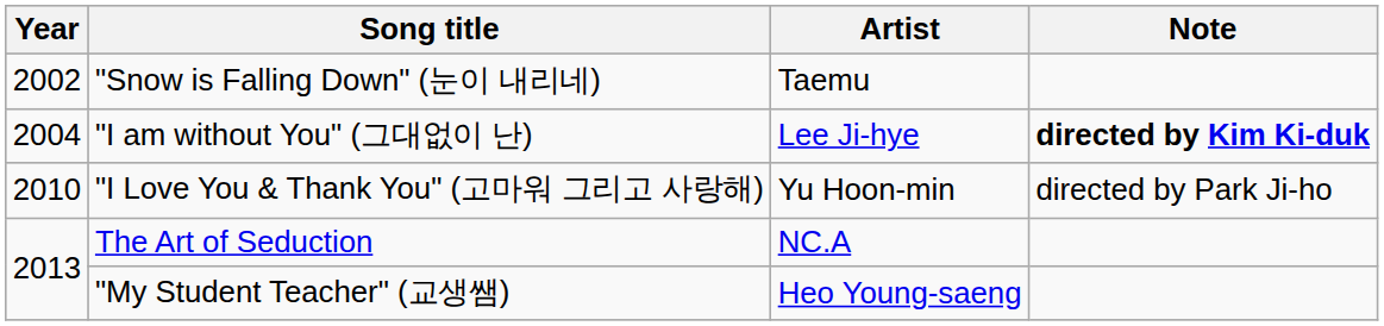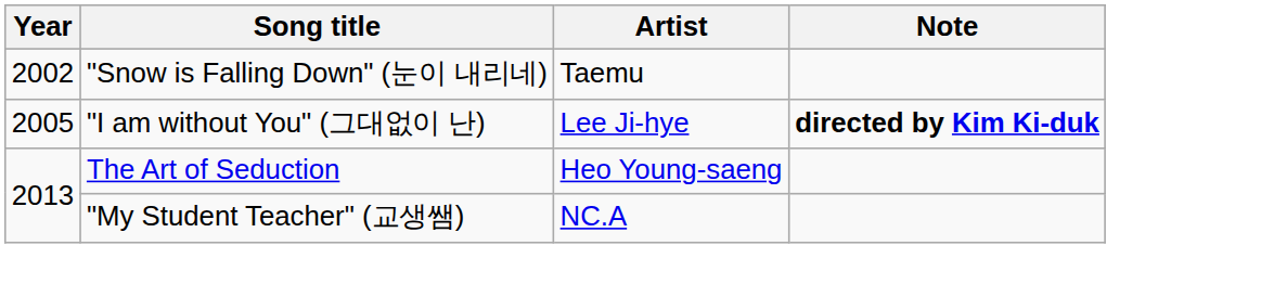"I am without You" (그대없이 난) | Year: 2004 -> 2005
- row: 2010 | "I Love You & Thank You" (고마워 그리고 사랑해) | Yu Hoon-min | directed by Park Ji-ho
The Art of Seduction | Artist: NC.A -> Heo Young-saeng
"My Student Teacher" (교생쌤) | Artist: Heo Young-saeng -> NC.A
